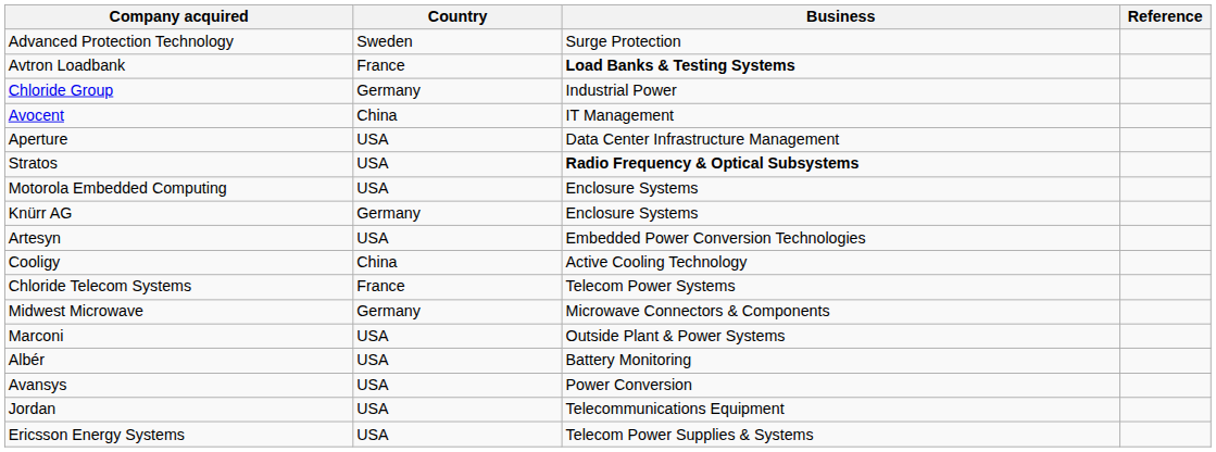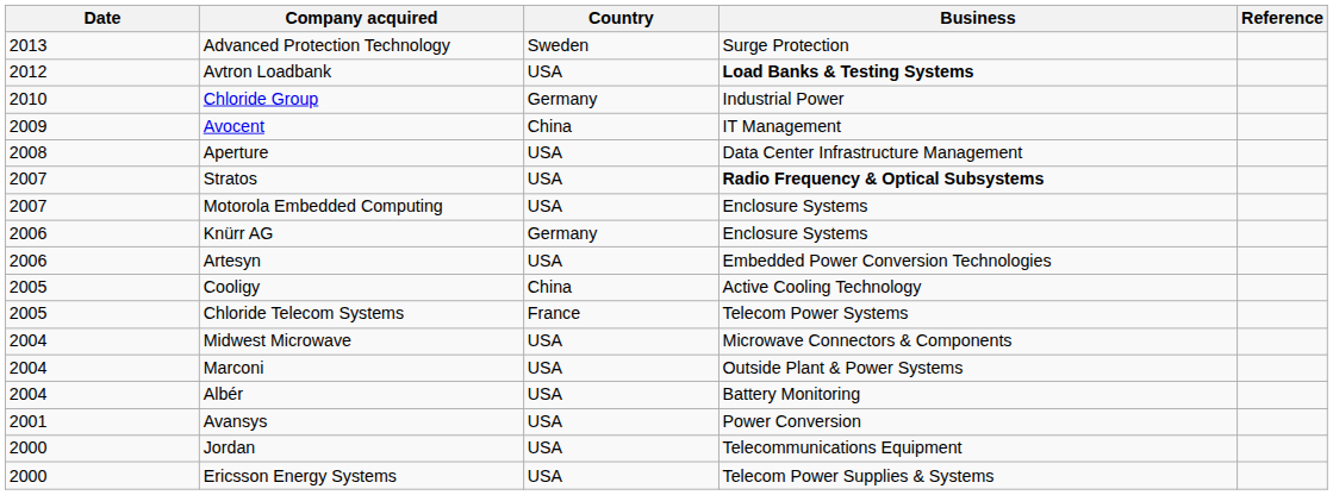+ column: Date | 2013 | 2012 | 2010 | 2009 | 2008 | 2007 | 2007 | 2006 | 2006 | 2005 | 2005 | 2004 | 2004 | 2004 | 2001 | 2000 | 2000
Avtron Loadbank | Country: France -> USA
Midwest Microwave | Country: Germany -> USA
